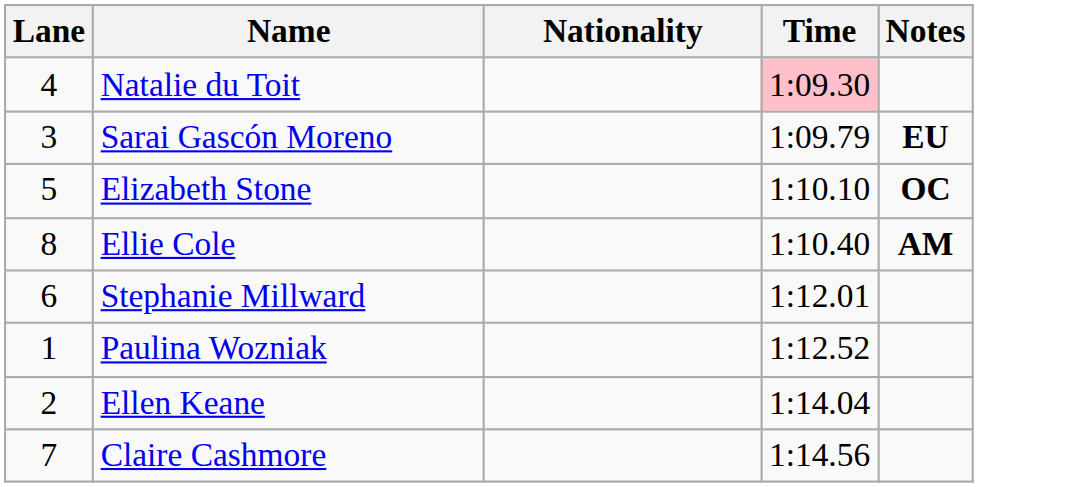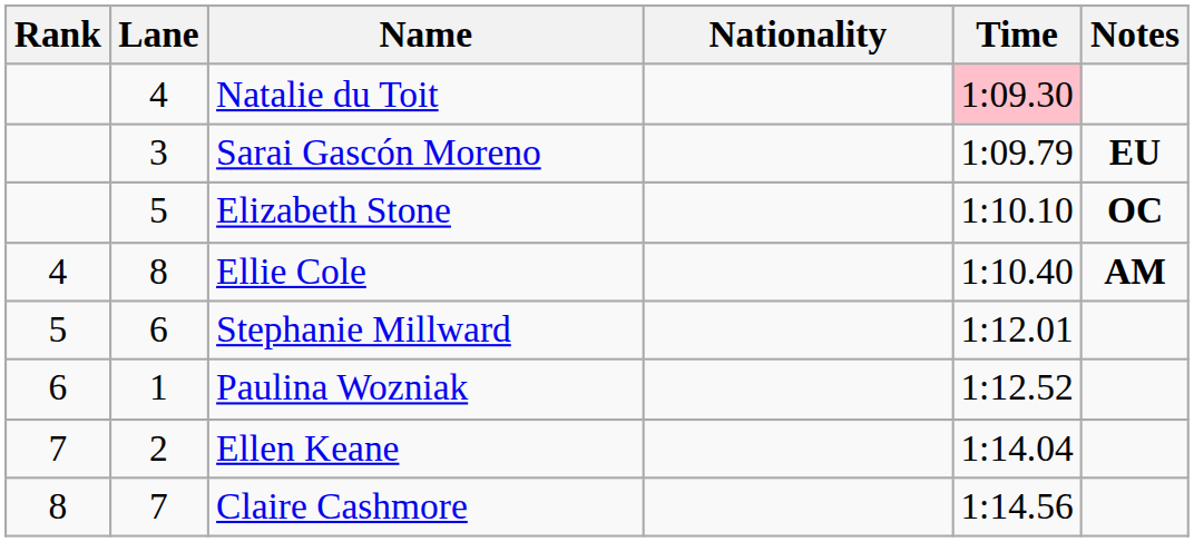+ column: Rank | 4 | 5 | 6 | 7 | 8
